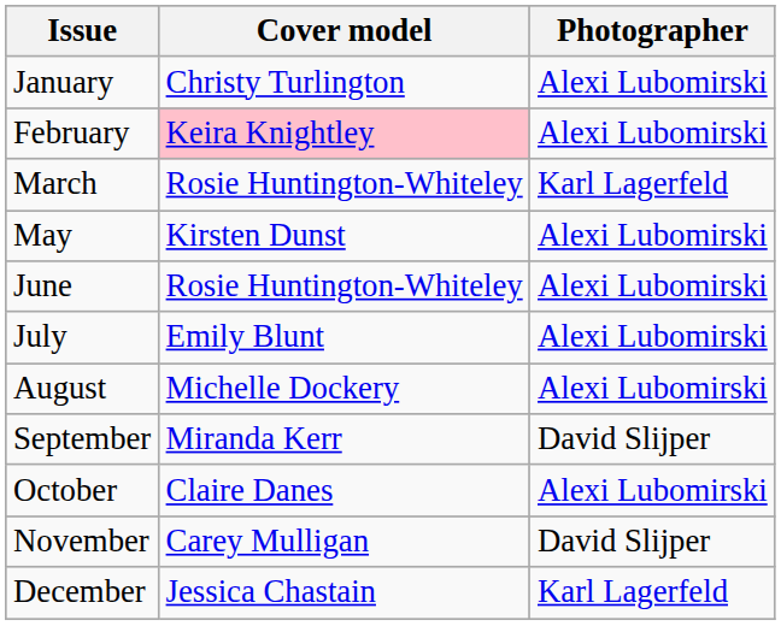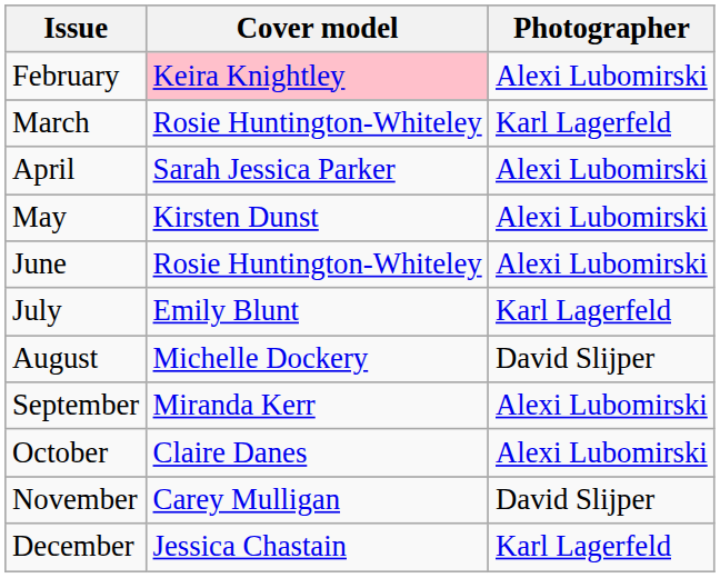- row: January | Christy Turlington | Alexi Lubomirski
+ row: April | Sarah Jessica Parker | Alexi Lubomirski
July | Photographer: Alexi Lubomirski -> Karl Lagerfeld
August | Photographer: Alexi Lubomirski -> David Slijper
September | Photographer: David Slijper -> Alexi Lubomirski
